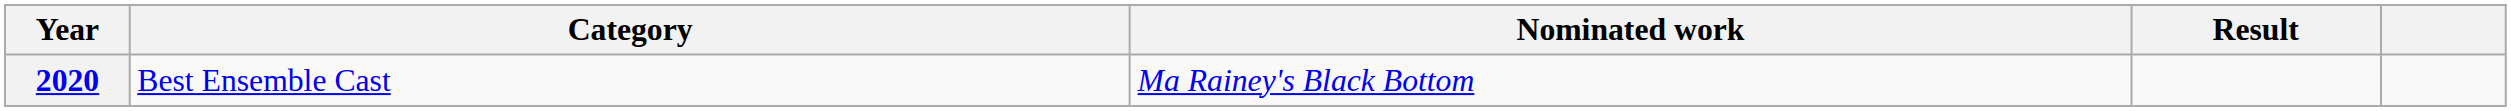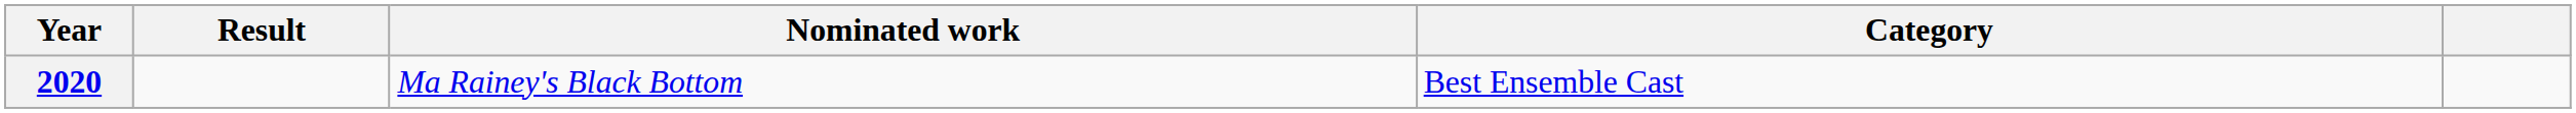columns swapped: Category <-> Result
